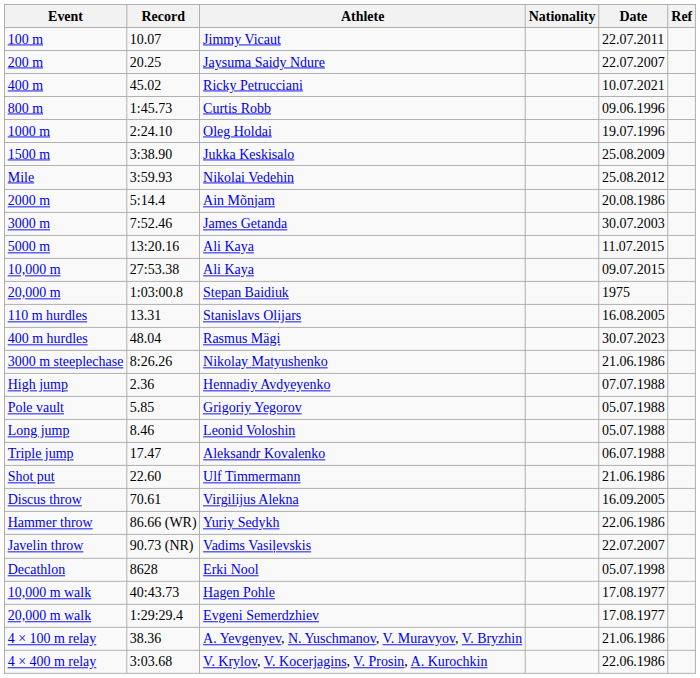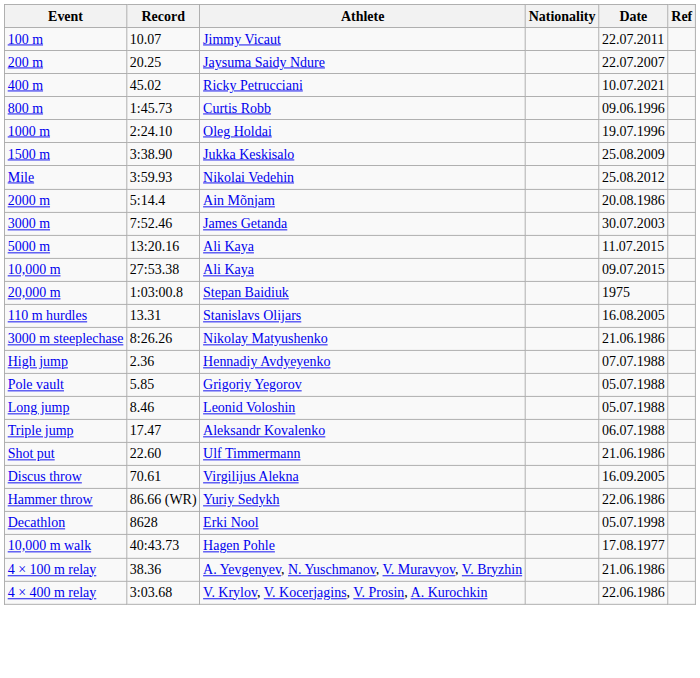- row: 400 m hurdles | 48.04 | Rasmus Mägi | 30.07.2023
- row: Javelin throw | 90.73 (NR) | Vadims Vasiļevskis | 22.07.2007
- row: 20,000 m walk | 1:29:29.4 | Evgeni Semerdzhiev | 17.08.1977
